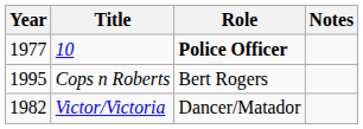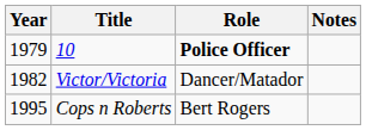10 | Year: 1977 -> 1979
rows swapped: Victor/Victoria <-> Cops n Roberts
